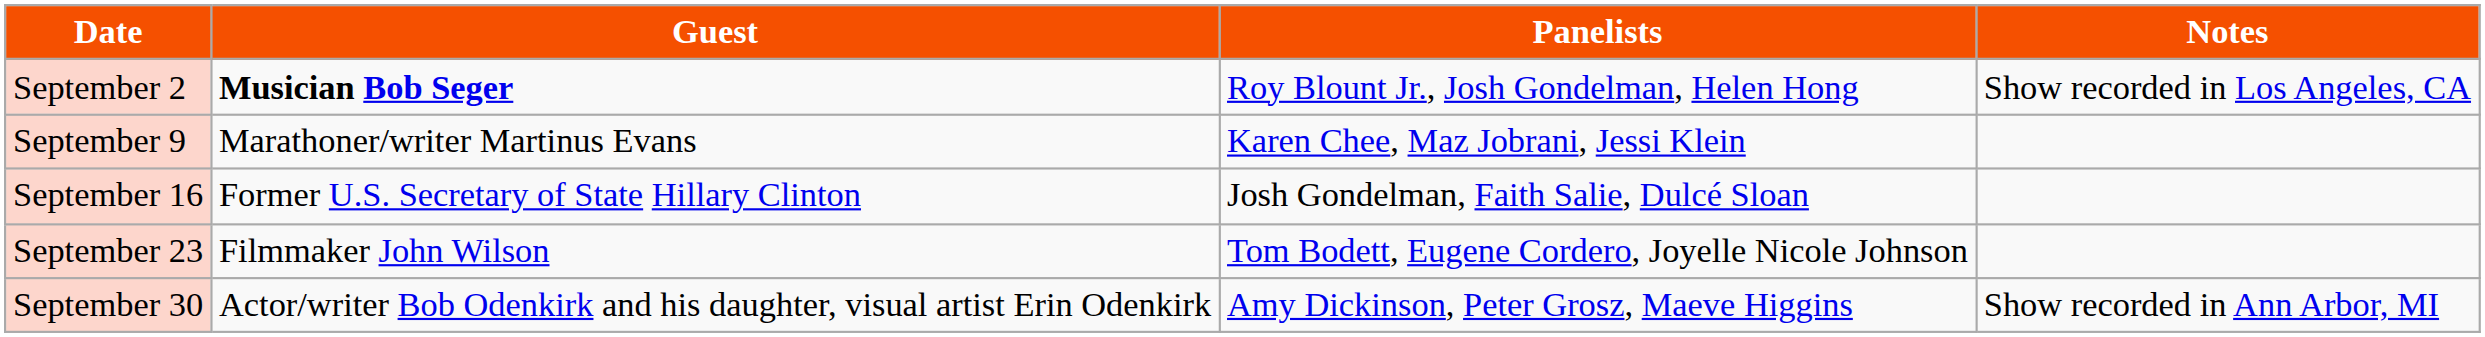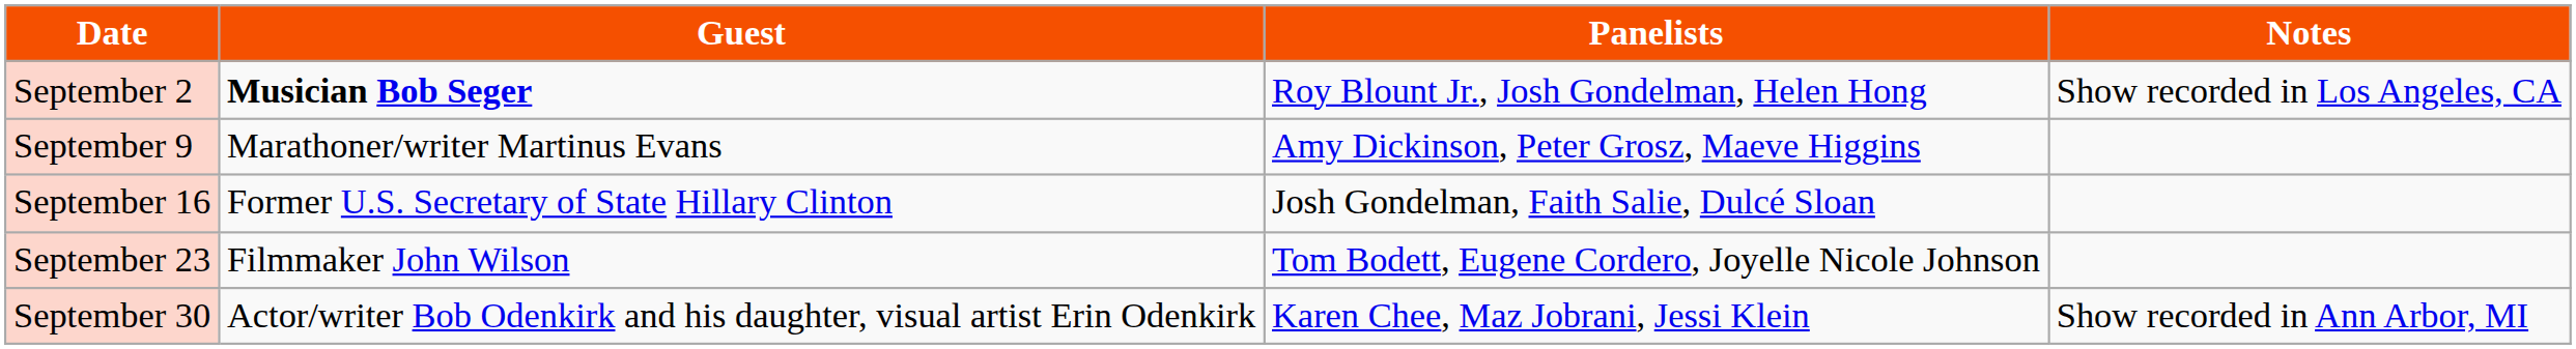September 9 | Panelists: Karen Chee, Maz Jobrani, Jessi Klein -> Amy Dickinson, Peter Grosz, Maeve Higgins
September 30 | Panelists: Amy Dickinson, Peter Grosz, Maeve Higgins -> Karen Chee, Maz Jobrani, Jessi Klein
